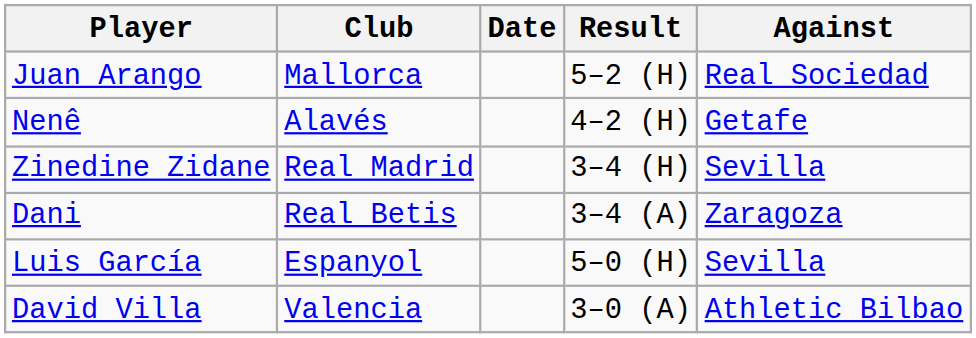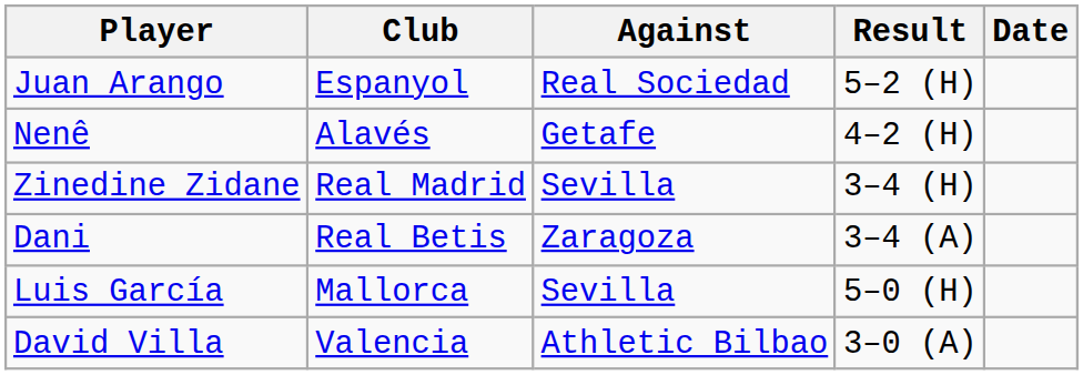columns swapped: Against <-> Date
Juan Arango | Club: Mallorca -> Espanyol
Luis García | Club: Espanyol -> Mallorca
